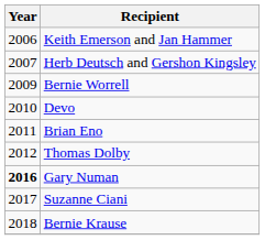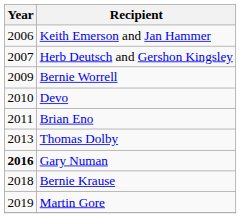Thomas Dolby | Year: 2012 -> 2013
- row: 2017 | Suzanne Ciani
+ row: 2019 | Martin Gore
